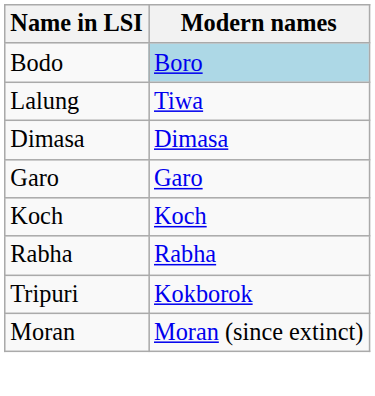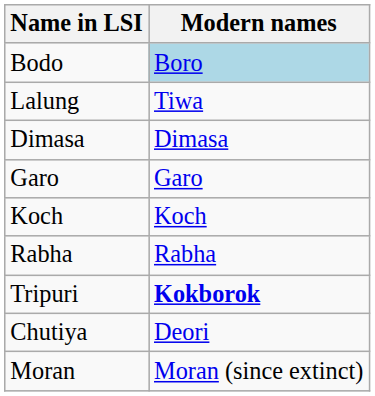Tripuri | Modern names: normal -> bold
+ row: Chutiya | Deori
